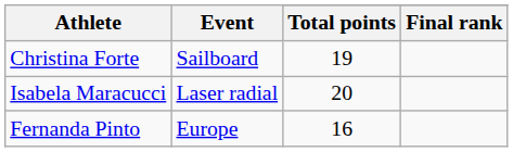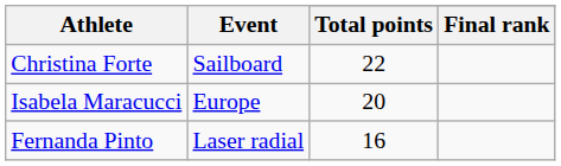Christina Forte | Total points: 19 -> 22
Isabela Maracucci | Event: Laser radial -> Europe
Fernanda Pinto | Event: Europe -> Laser radial
